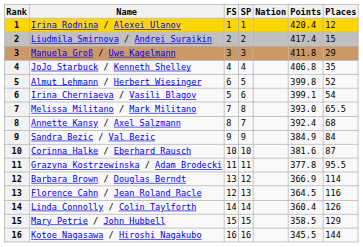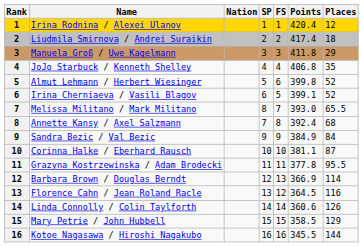columns swapped: Nation <-> FS
Liudmila Smirnova / Andrei Suraikin | Places: 15 -> 18
Irina Cherniaeva / Vasili Blagov | Places: 54 -> 52
Corinna Halke / Eberhard Rausch | Points: 381.6 -> 381.1
Linda Connolly / Colin Taylforth | Points: 360.4 -> 360.6
